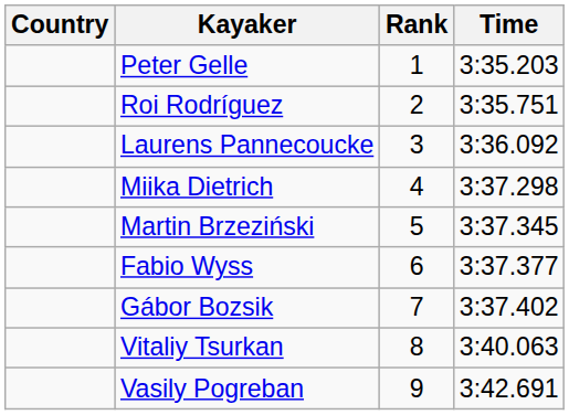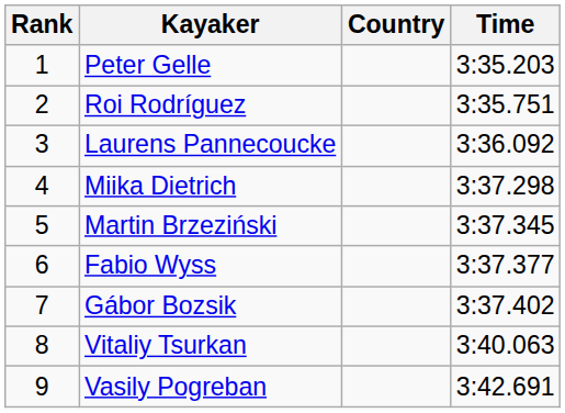columns swapped: Rank <-> Country
